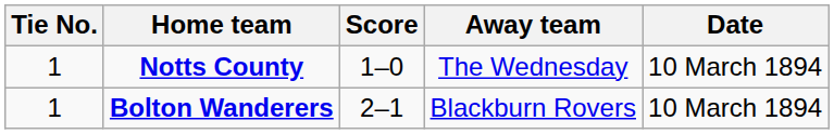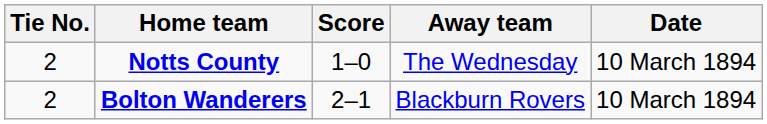Notts County | Tie No.: 1 -> 2
Bolton Wanderers | Tie No.: 1 -> 2
